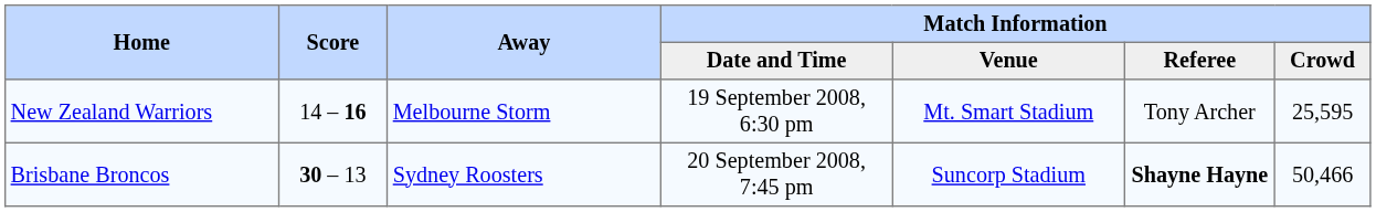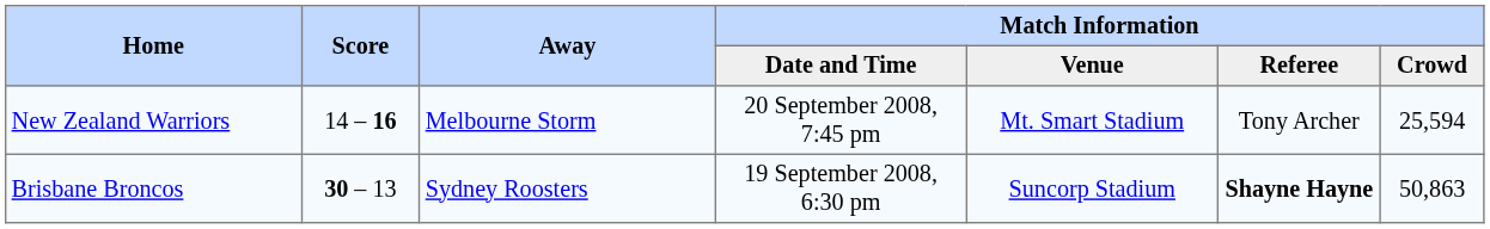New Zealand Warriors | Match Information / Date and Time: 19 September 2008, 6:30 pm -> 20 September 2008, 7:45 pm
New Zealand Warriors | Match Information / Crowd: 25,595 -> 25,594
Brisbane Broncos | Match Information / Date and Time: 20 September 2008, 7:45 pm -> 19 September 2008, 6:30 pm
Brisbane Broncos | Match Information / Crowd: 50,466 -> 50,863
